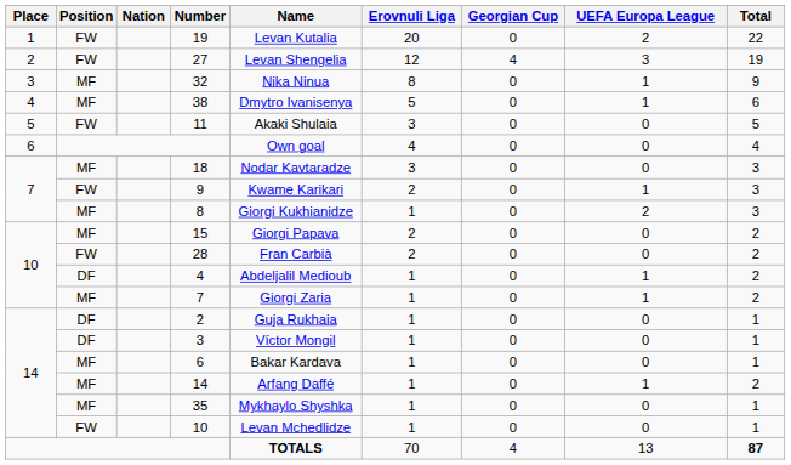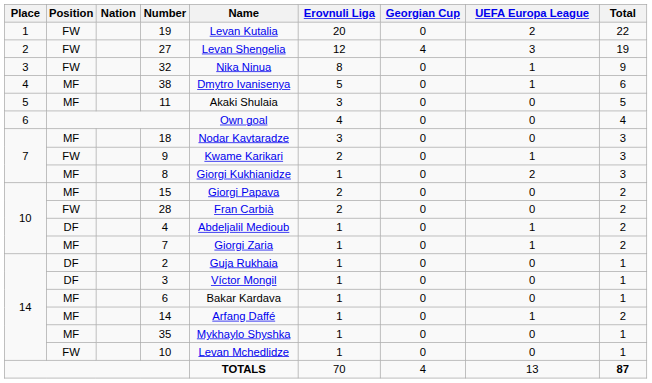32 | Position: MF -> FW
11 | Position: FW -> MF
